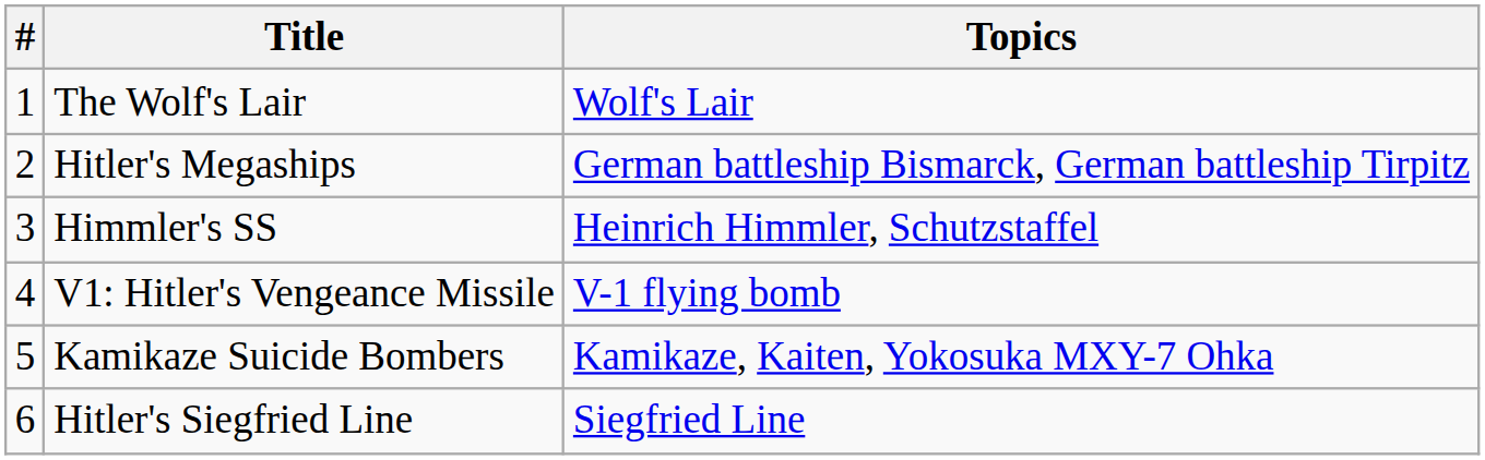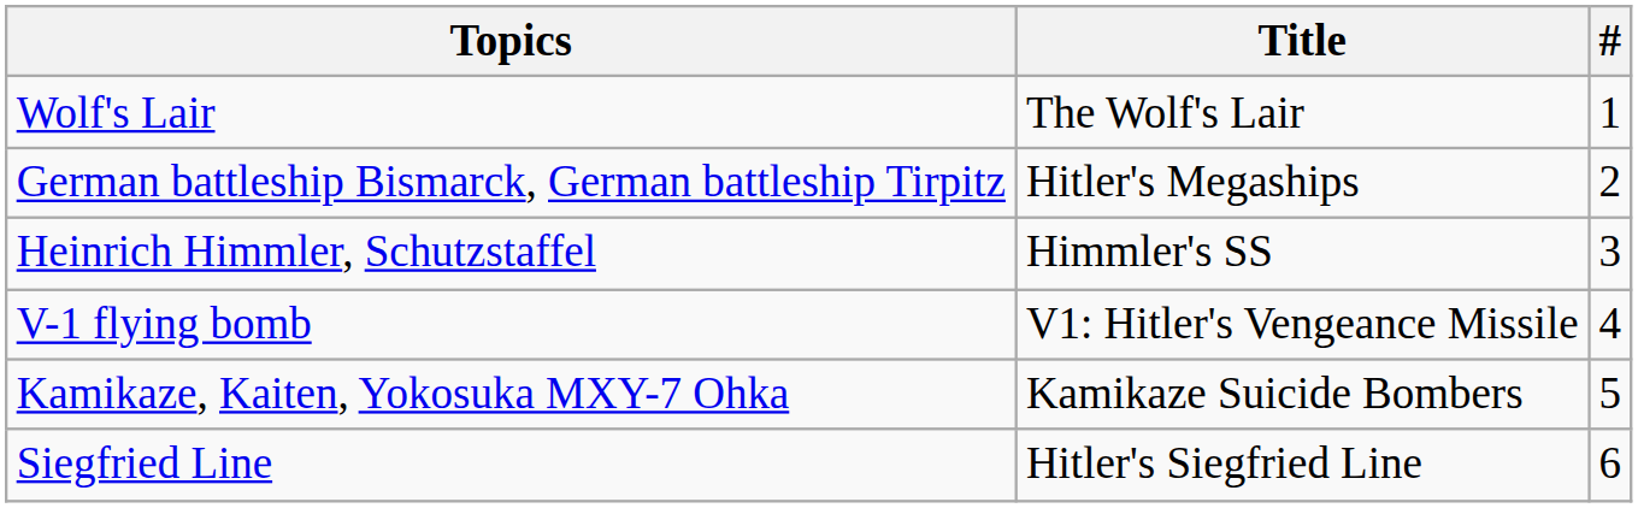columns swapped: # <-> Topics
